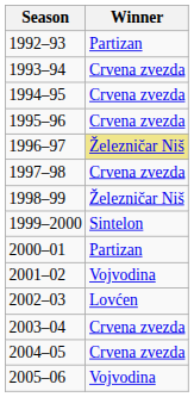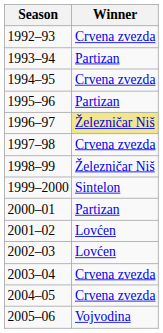1992–93 | Winner: Partizan -> Crvena zvezda
1993–94 | Winner: Crvena zvezda -> Partizan
1995–96 | Winner: Crvena zvezda -> Partizan
2001–02 | Winner: Vojvodina -> Lovćen
